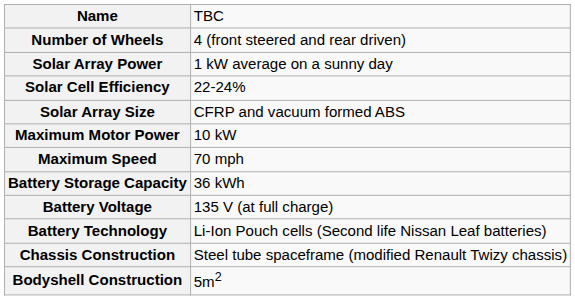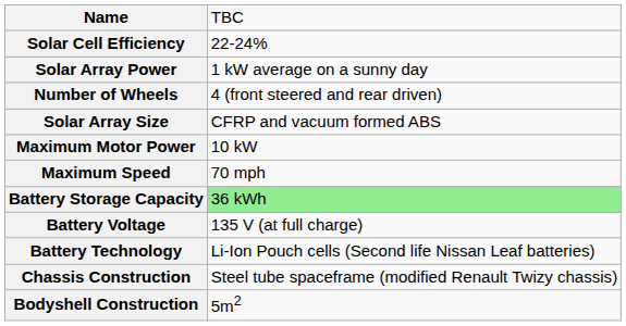rows swapped: Number of Wheels <-> Solar Cell Efficiency
Battery Storage Capacity | column 2: no background -> lightgreen background
